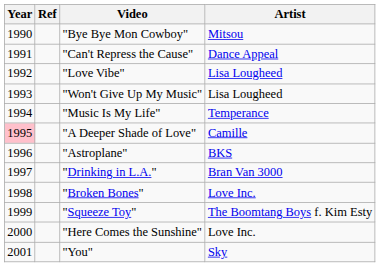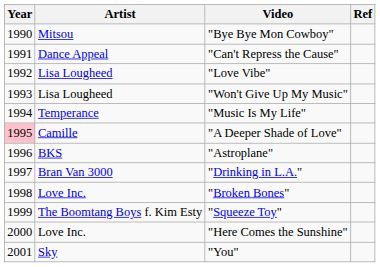columns swapped: Artist <-> Ref
